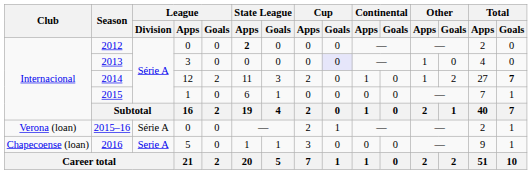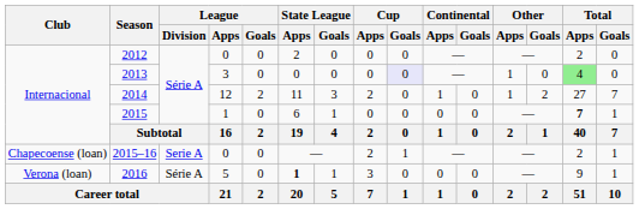2012 | State League / Apps: bold -> normal
2013 | Total / Apps: no background -> lightgreen background
2014 | Total / Goals: bold -> normal
2015 | Total / Apps: normal -> bold
2015–16 | Club: Verona (loan) -> Chapecoense (loan)
2015–16 | League / Division: Série A -> Serie A
2016 | Club: Chapecoense (loan) -> Verona (loan)
2016 | League / Division: Serie A -> Série A
2016 | State League / Apps: normal -> bold
